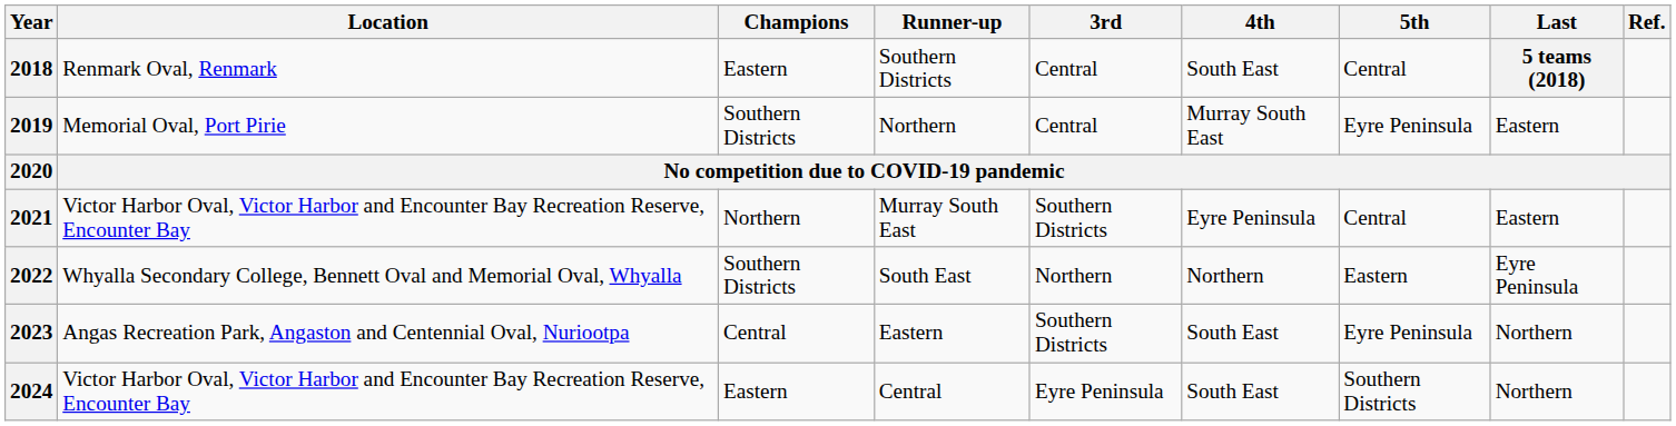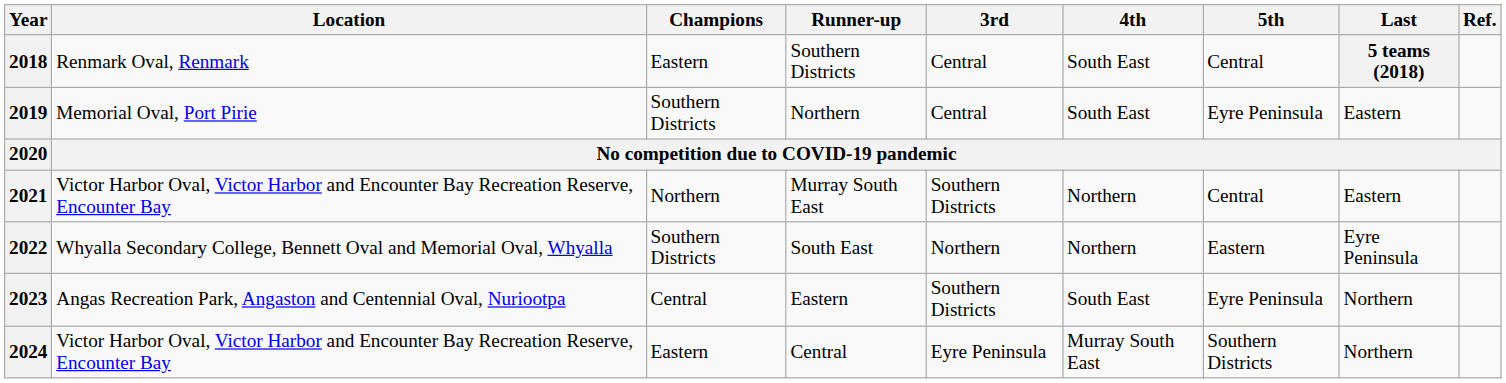2019 | 4th: Murray South East -> South East
2021 | 4th: Eyre Peninsula -> Northern
2024 | 4th: South East -> Murray South East
